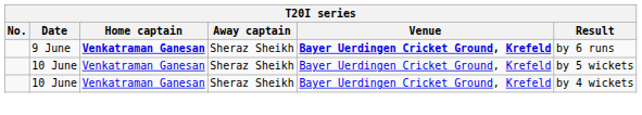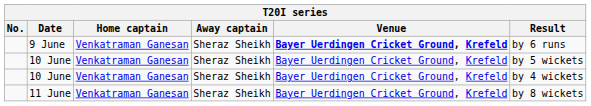9 June | Home captain: bold -> normal
+ row: 11 June | Venkatraman Ganesan | Sheraz Sheikh | Bayer Uerdingen Cricket Ground, Krefeld | by 8 wickets
